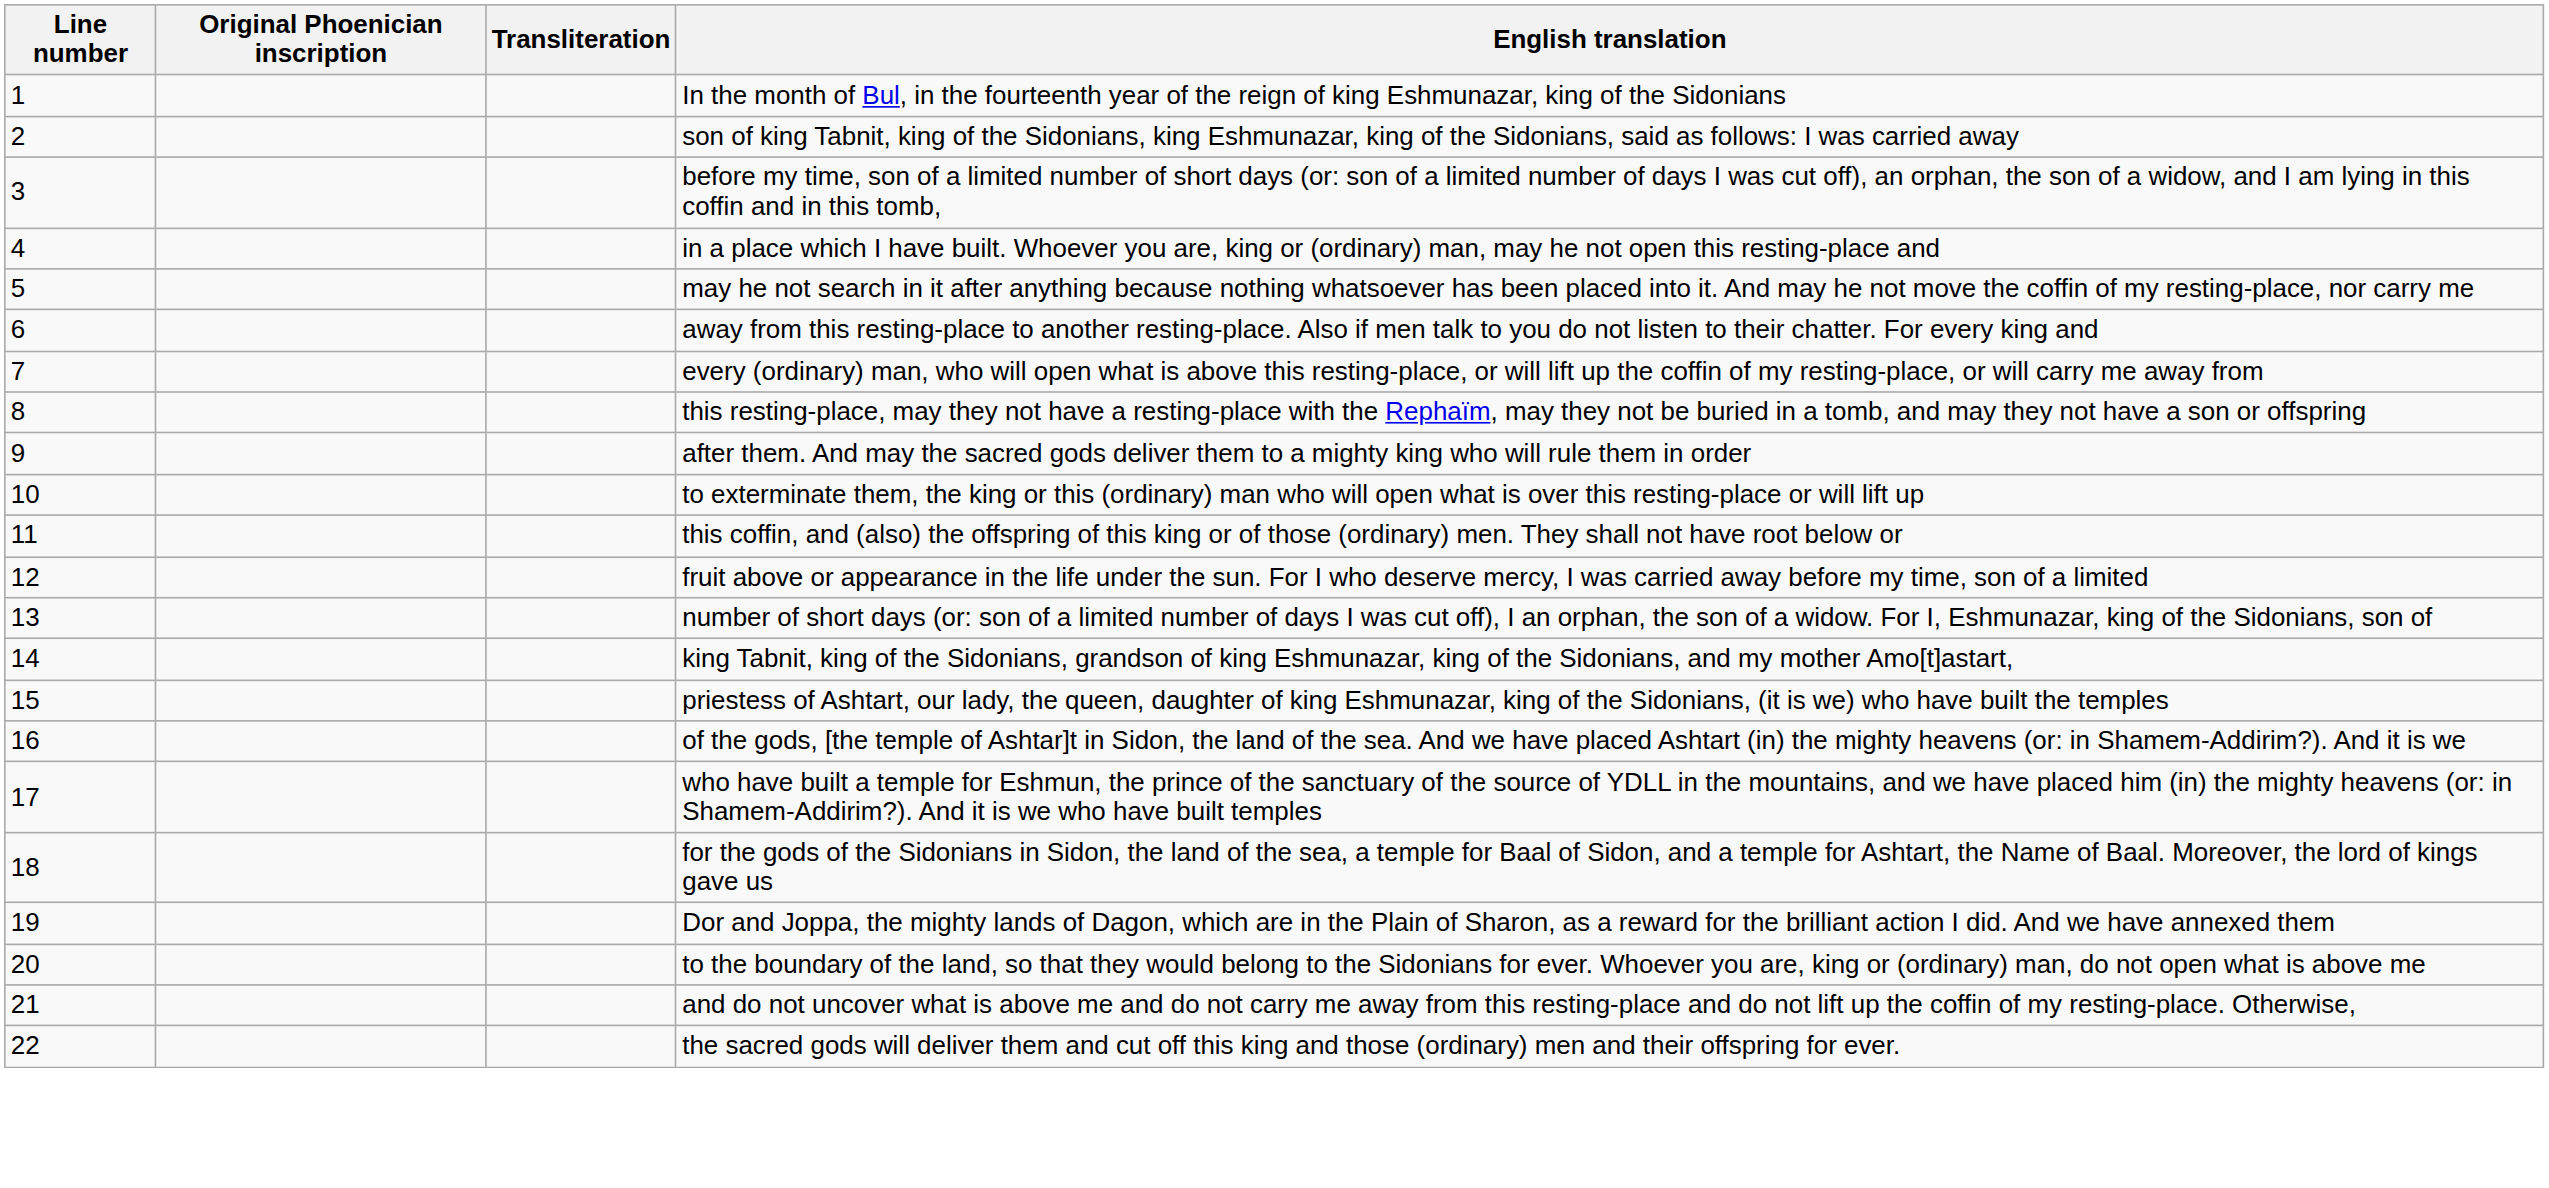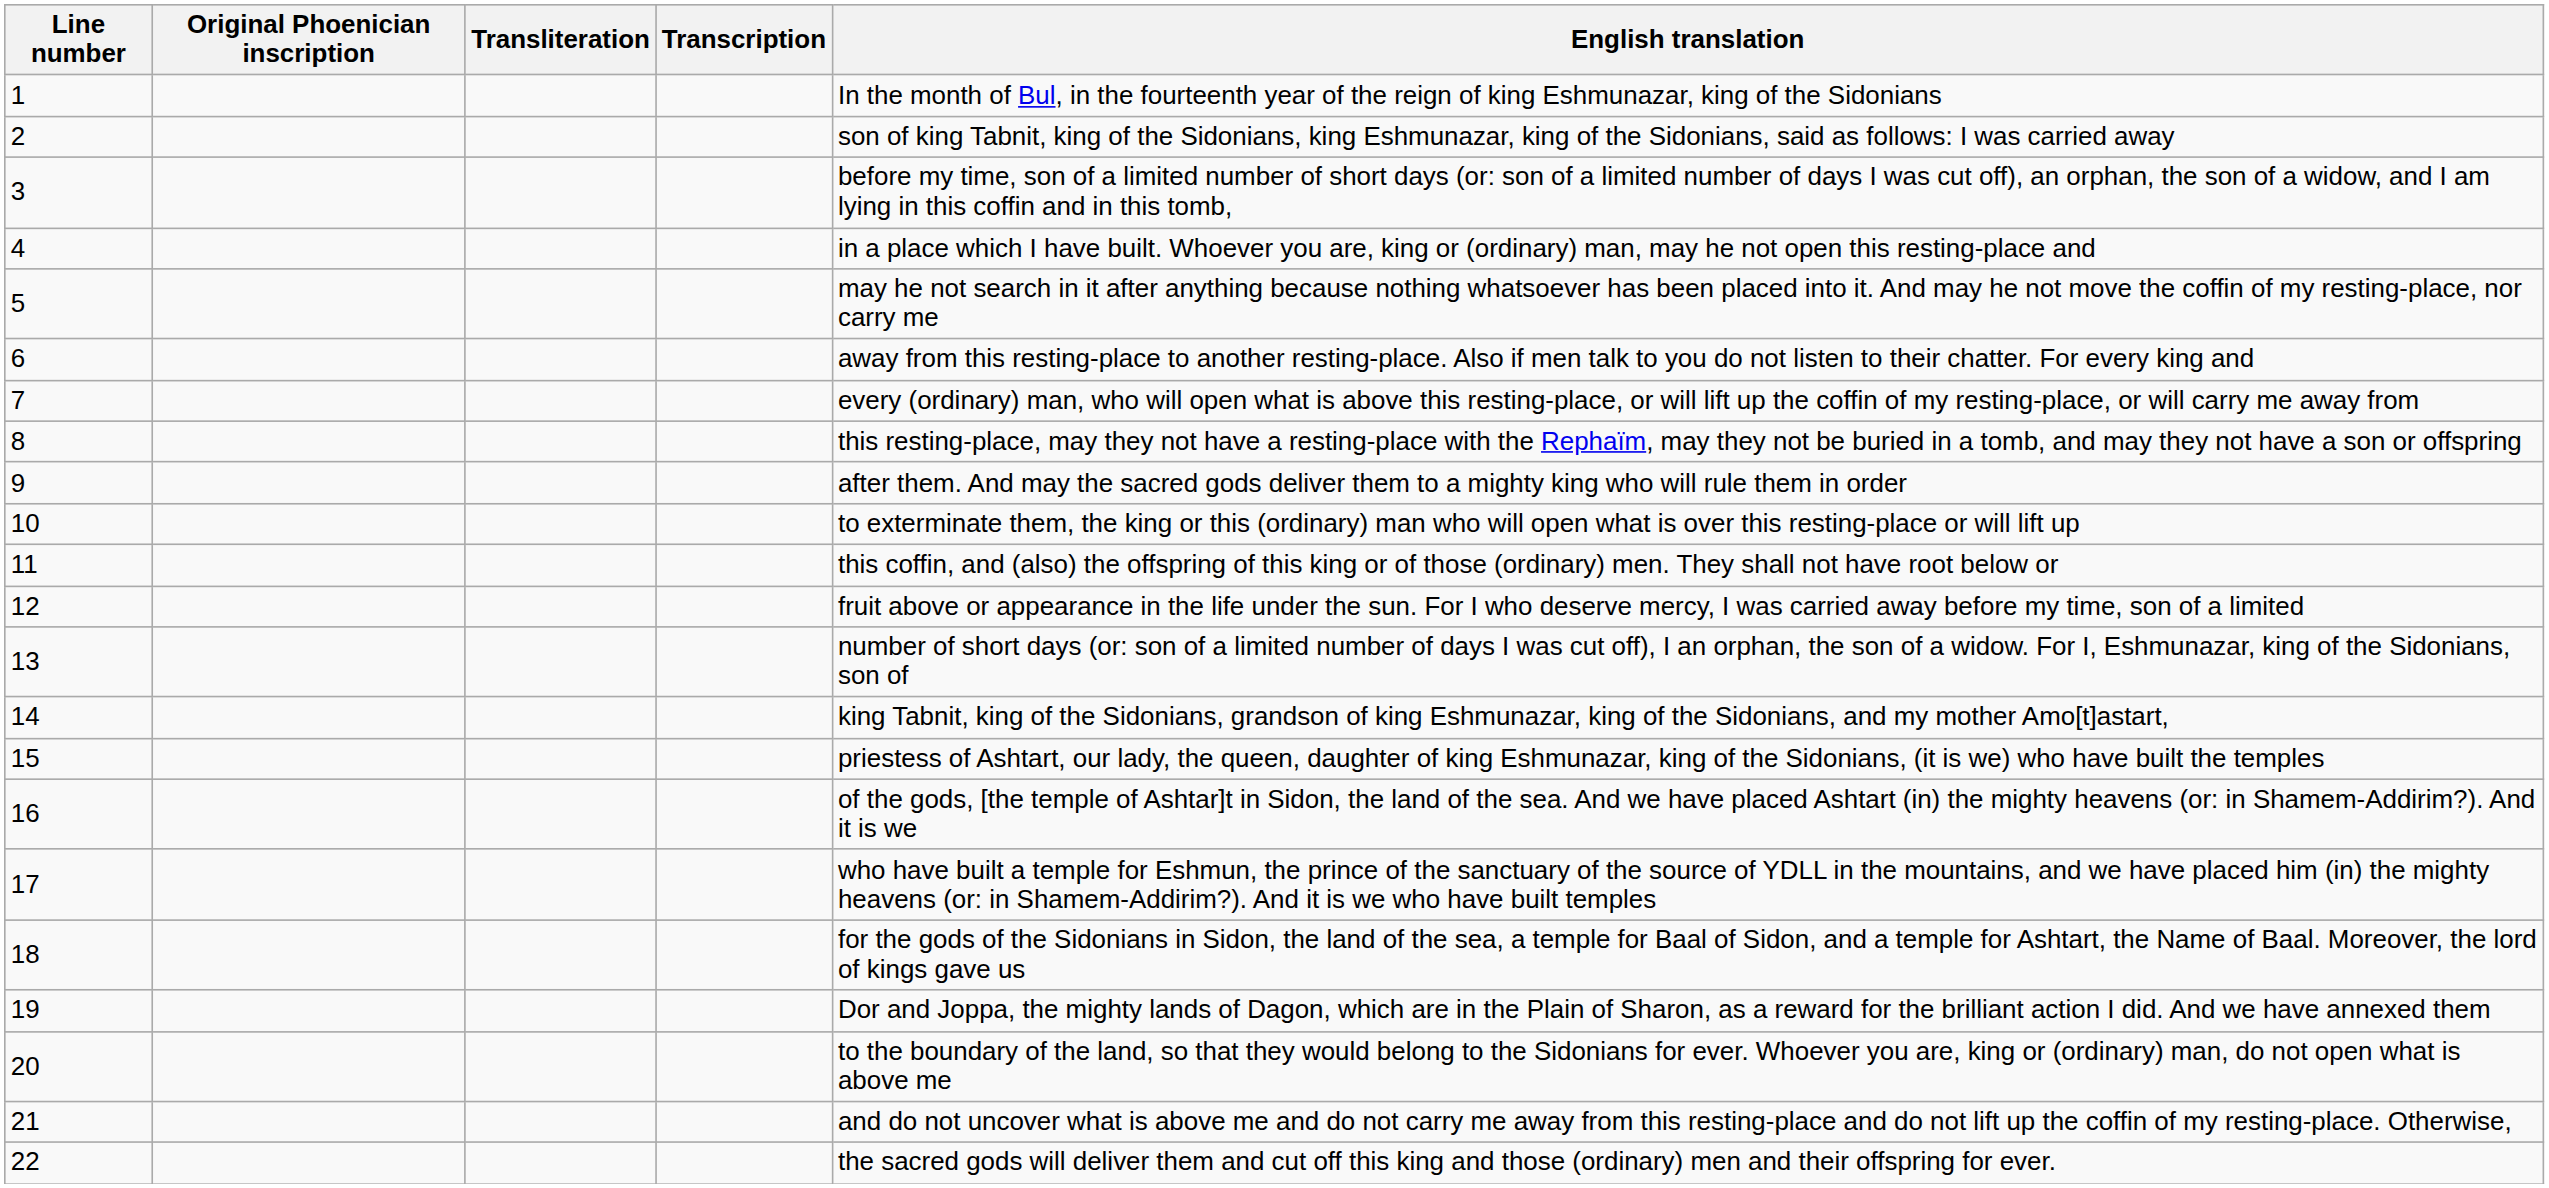+ column: Transcription
